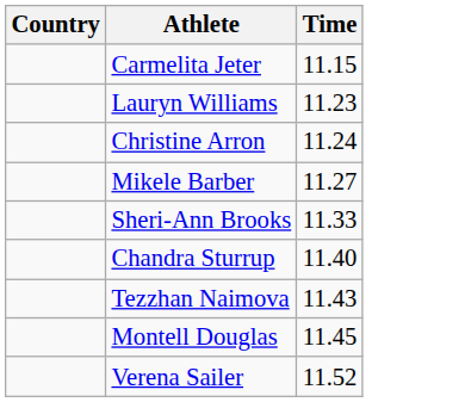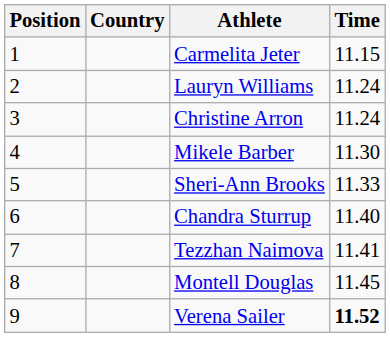+ column: Position | 1 | 2 | 3 | 4 | 5 | 6 | 7 | 8 | 9
Lauryn Williams | Time: 11.23 -> 11.24
Mikele Barber | Time: 11.27 -> 11.30
Tezzhan Naimova | Time: 11.43 -> 11.41
Verena Sailer | Time: normal -> bold
